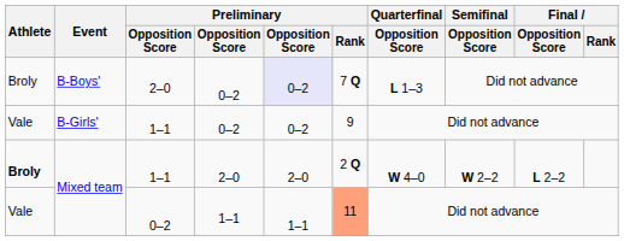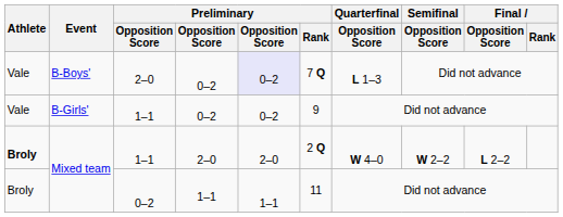B-Boys' | Athlete: Broly -> Vale
Mixed team / 0–2 | Athlete: Vale -> Broly
Mixed team / 0–2 | Preliminary / Rank: lightsalmon background -> no background
